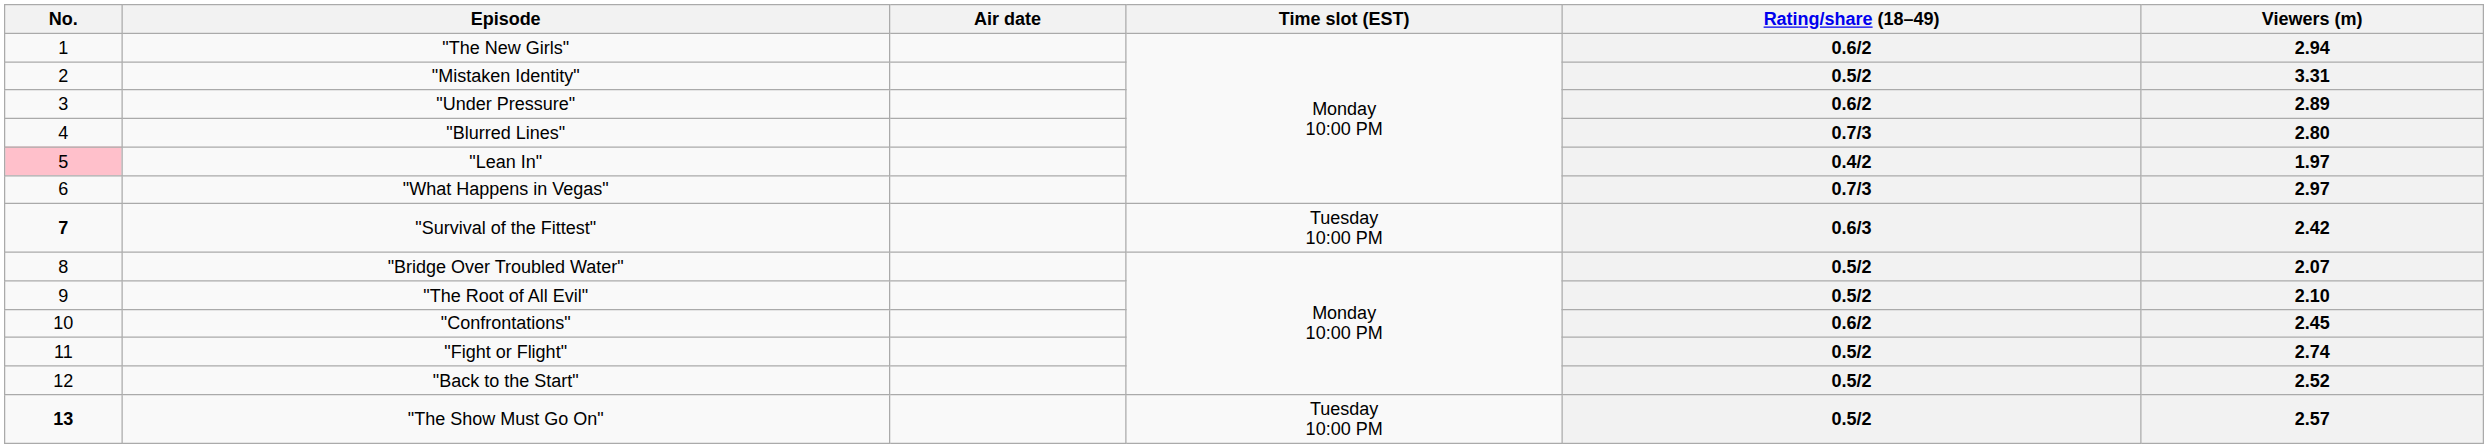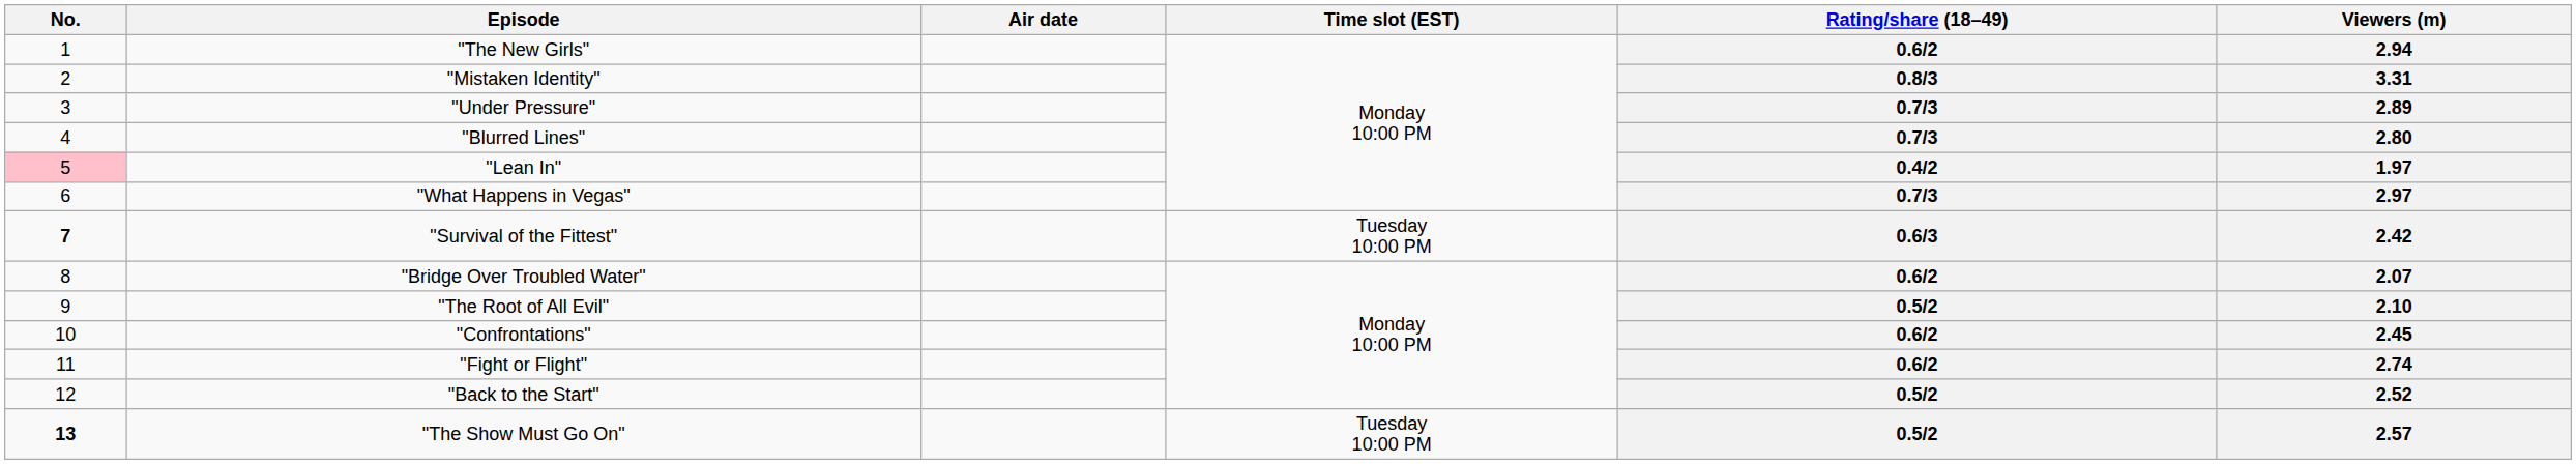"Mistaken Identity" | Rating/share (18–49): 0.5/2 -> 0.8/3
"Under Pressure" | Rating/share (18–49): 0.6/2 -> 0.7/3
"Bridge Over Troubled Water" | Rating/share (18–49): 0.5/2 -> 0.6/2
"Fight or Flight" | Rating/share (18–49): 0.5/2 -> 0.6/2
